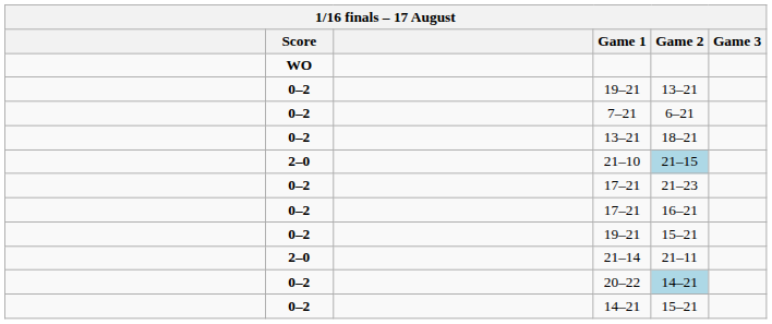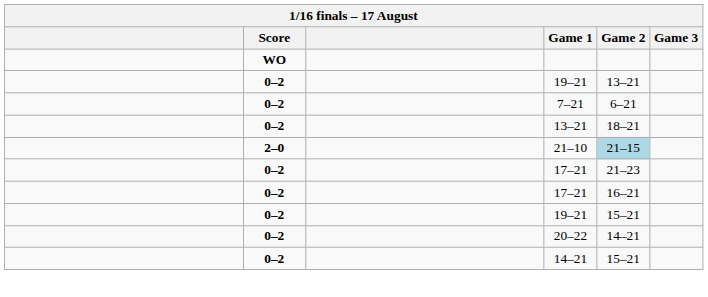- row: 2–0 | 21–14 | 21–11
20–22 | Game 2: lightblue background -> no background
